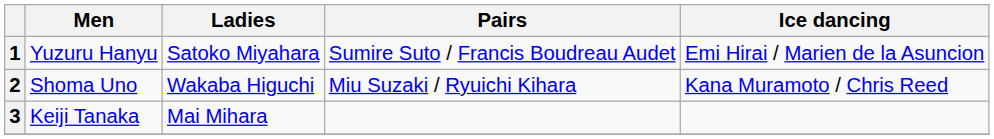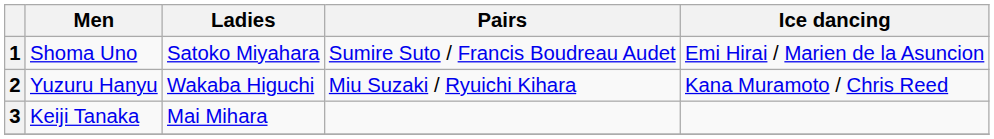1 | Men: Yuzuru Hanyu -> Shoma Uno
2 | Men: Shoma Uno -> Yuzuru Hanyu
